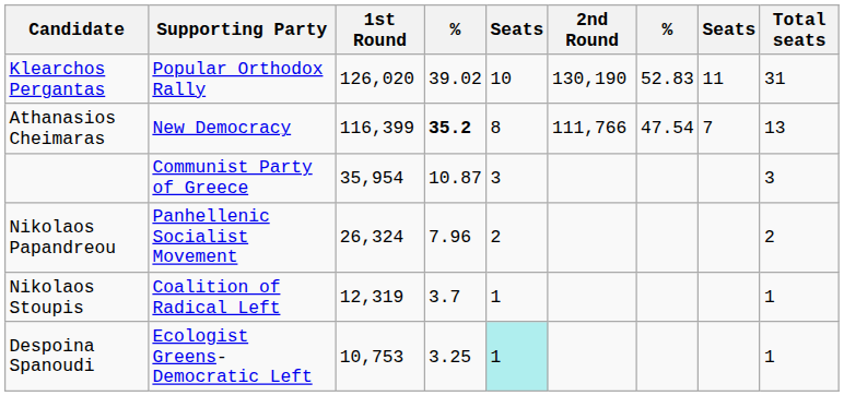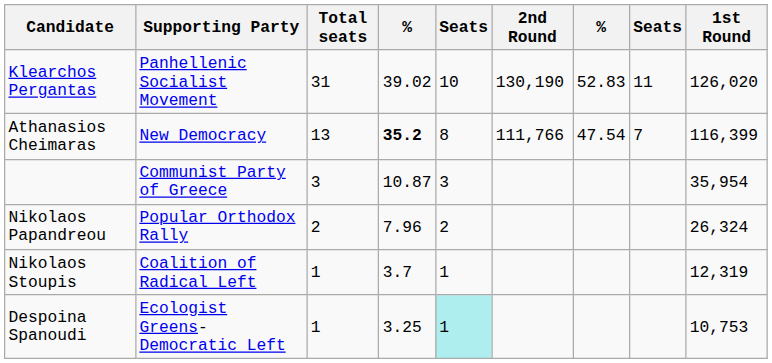columns swapped: 1st Round <-> Total seats
Klearchos Pergantas | Supporting Party: Popular Orthodox Rally -> Panhellenic Socialist Movement
Nikolaos Papandreou | Supporting Party: Panhellenic Socialist Movement -> Popular Orthodox Rally
